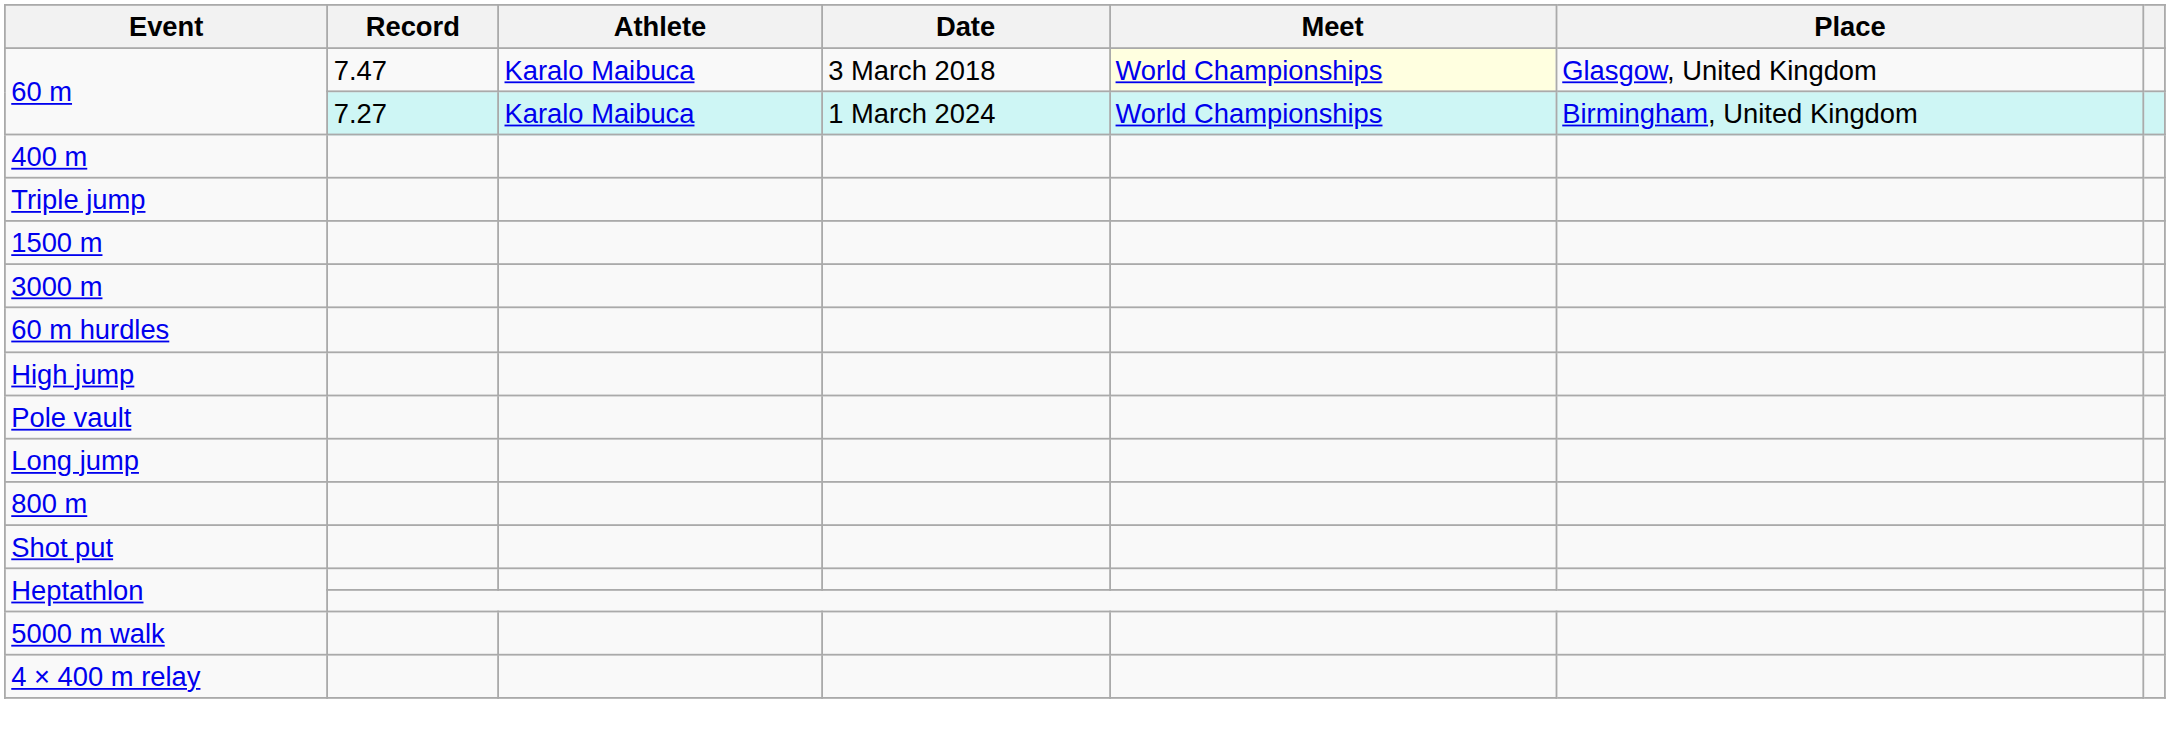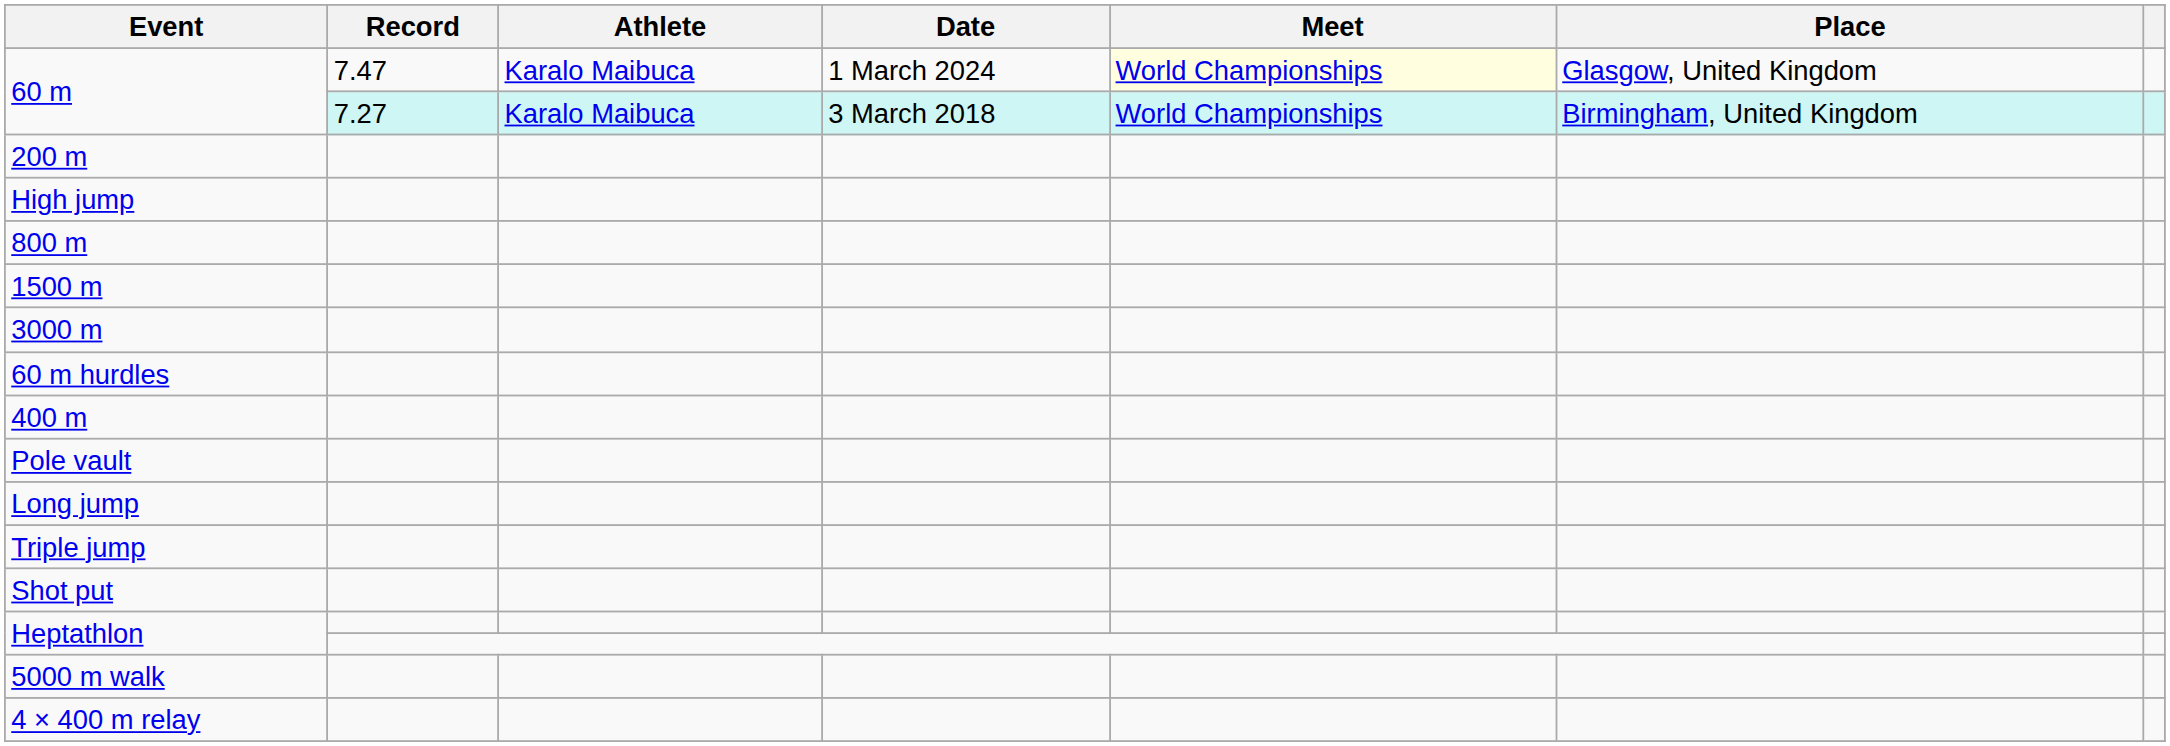60 m / 7.47 | Date: 3 March 2018 -> 1 March 2024
60 m / 7.27 | Date: 1 March 2024 -> 3 March 2018
+ row: 200 m
rows swapped: 400 m <-> High jump
rows swapped: 800 m <-> Triple jump
